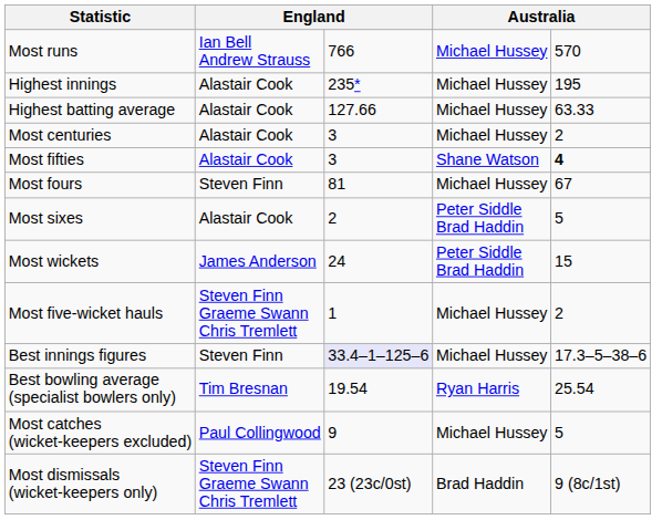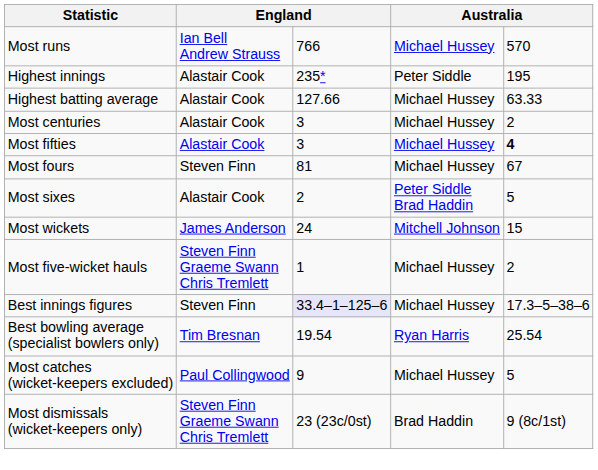Highest innings | column 4: Michael Hussey -> Peter Siddle
Most fifties | column 4: Shane Watson -> Michael Hussey
Most wickets | column 4: Peter Siddle Brad Haddin -> Mitchell Johnson
